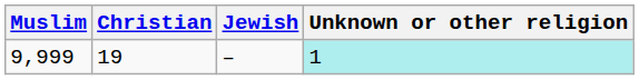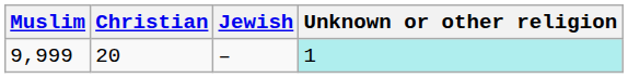9,999 | Christian: 19 -> 20
